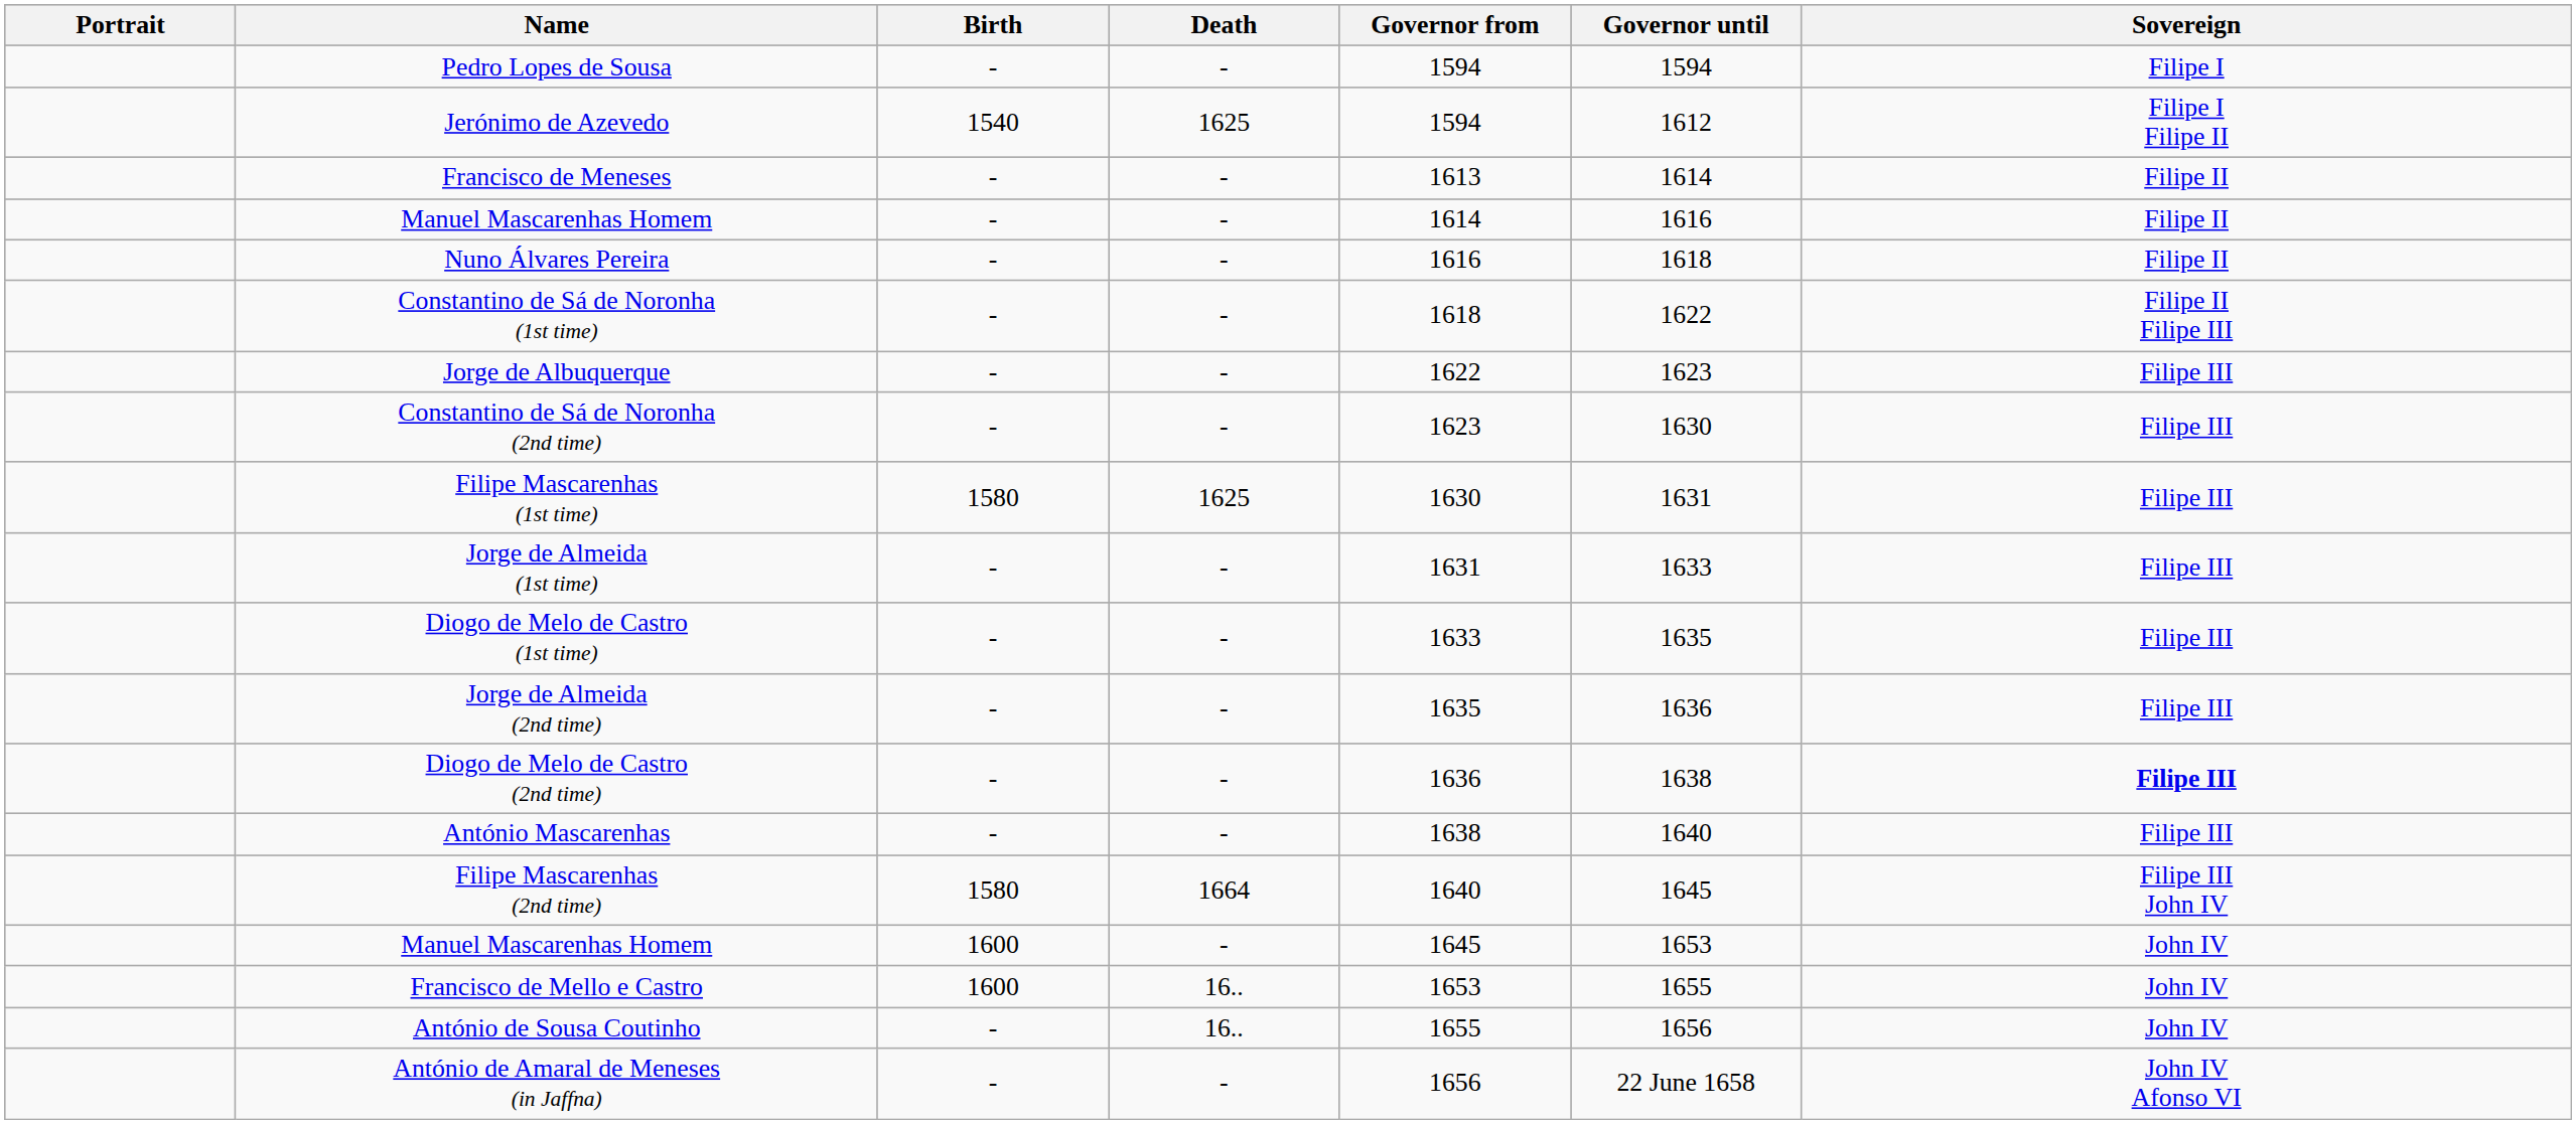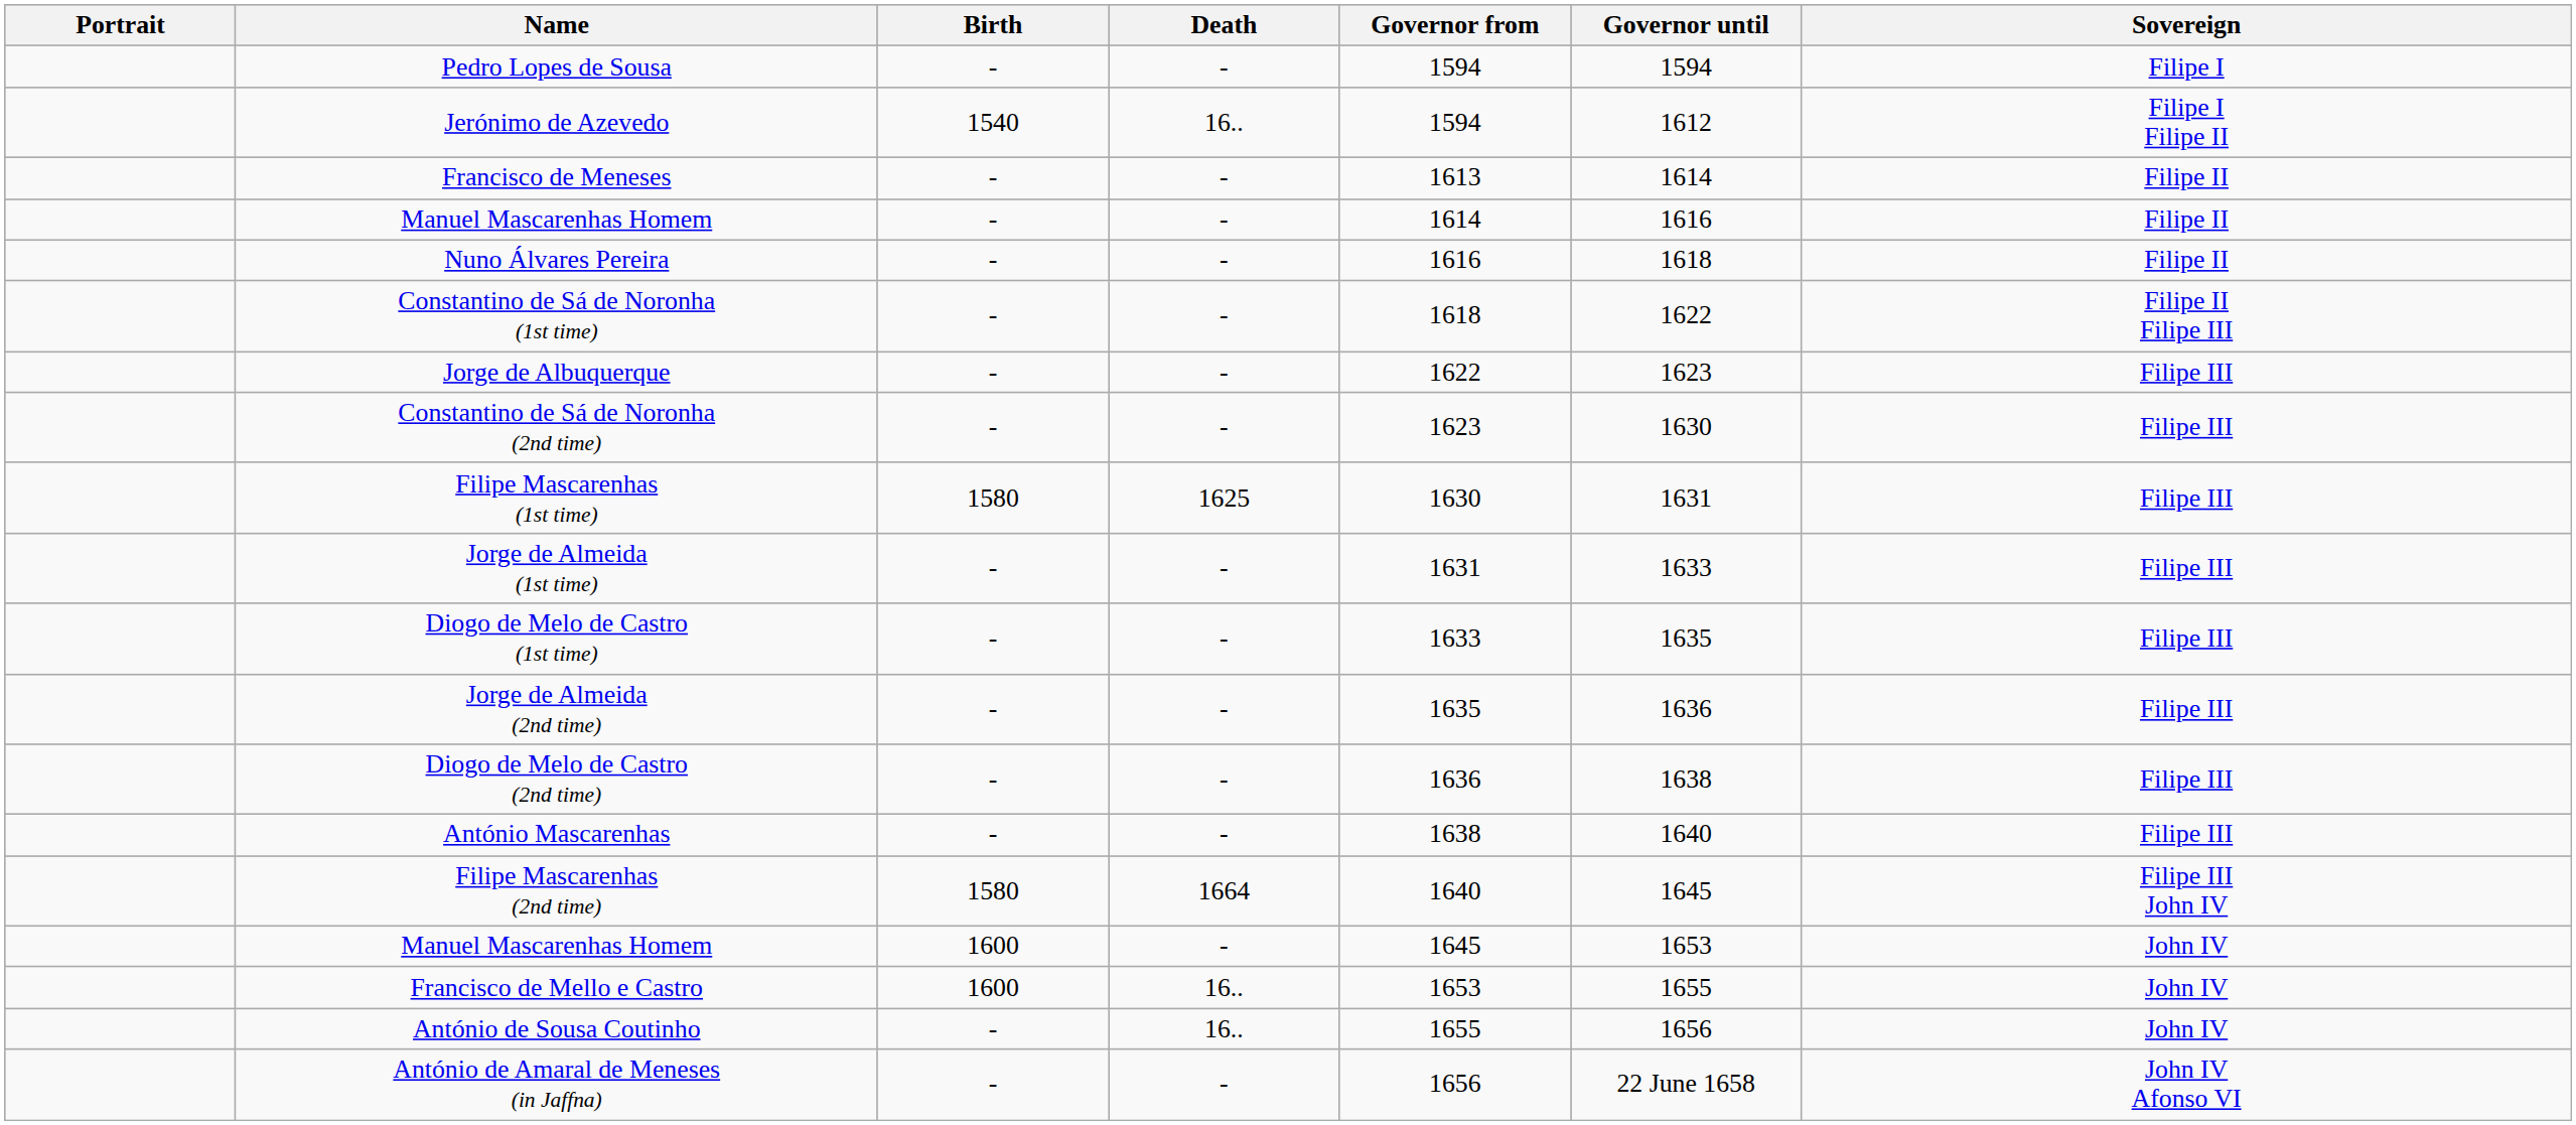Jerónimo de Azevedo | Death: 1625 -> 16..
Diogo de Melo de Castro (2nd time) | Sovereign: bold -> normal
